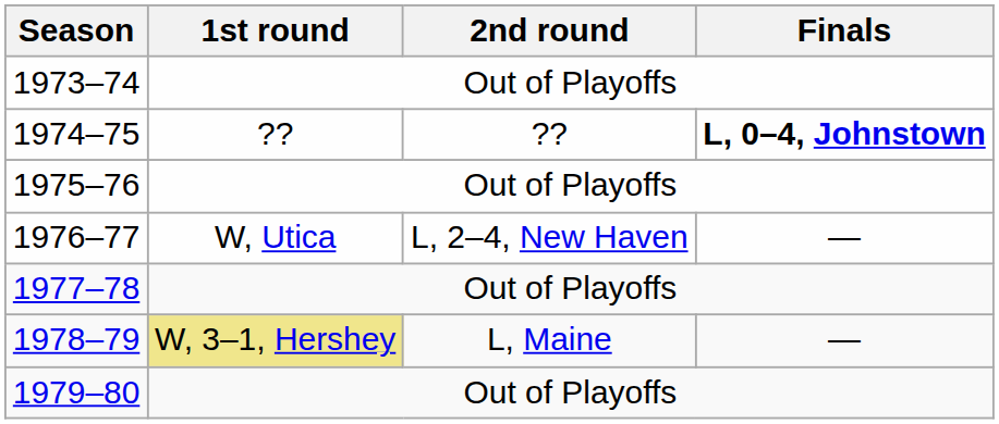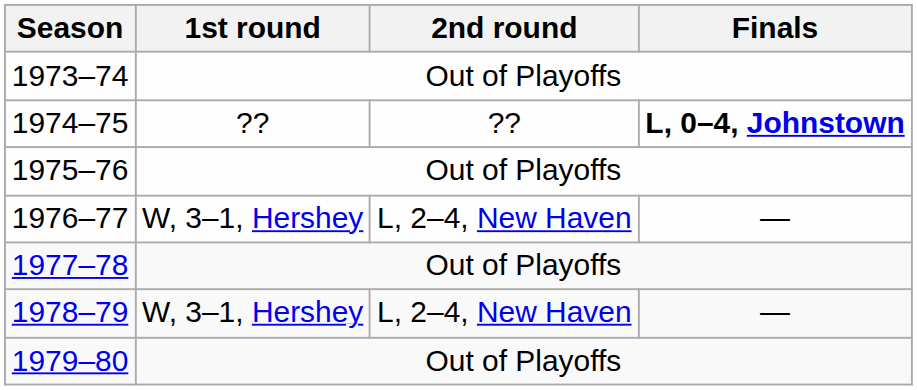1976–77 | 1st round: W, Utica -> W, 3–1, Hershey
1978–79 | 1st round: khaki background -> no background
1978–79 | 2nd round: L, Maine -> L, 2–4, New Haven
